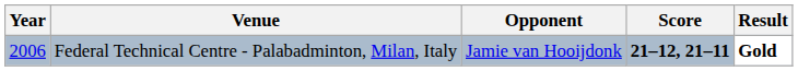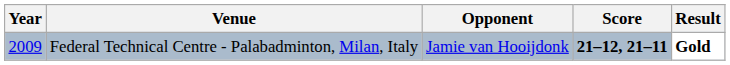Federal Technical Centre - Palabadminton, Milan, Italy | Year: 2006 -> 2009
